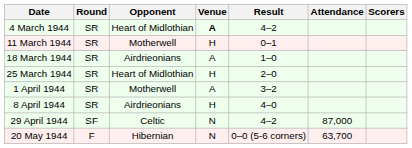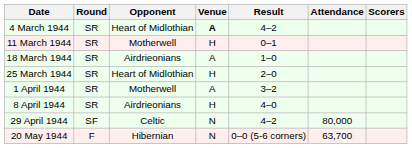29 April 1944 | Attendance: 87,000 -> 80,000
